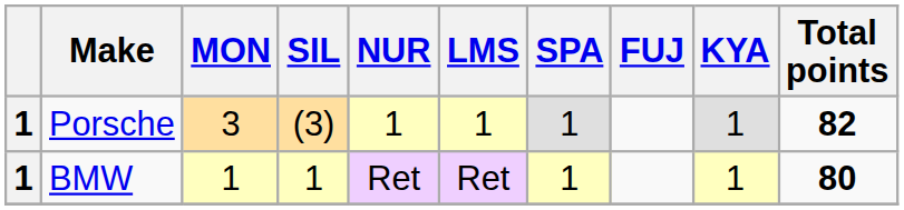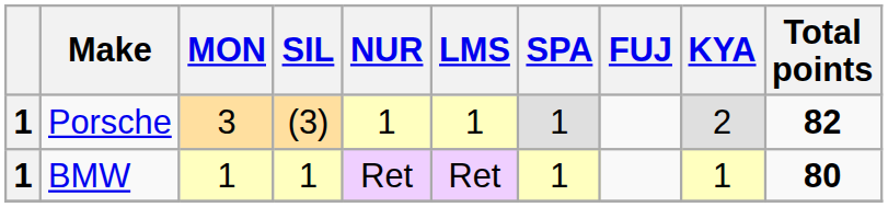Porsche | KYA: 1 -> 2
